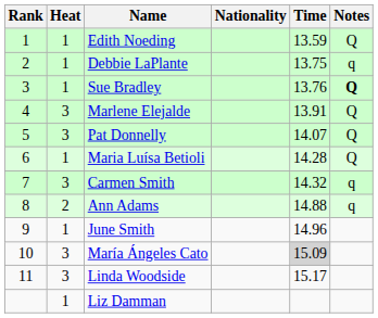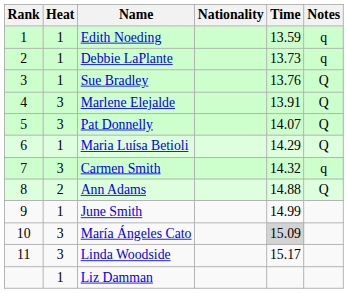Edith Noeding | Notes: Q -> q
Debbie LaPlante | Time: 13.75 -> 13.73
Sue Bradley | Notes: bold -> normal
Maria Luísa Betioli | Time: 14.28 -> 14.29
Ann Adams | Notes: q -> Q
June Smith | Time: 14.96 -> 14.99
